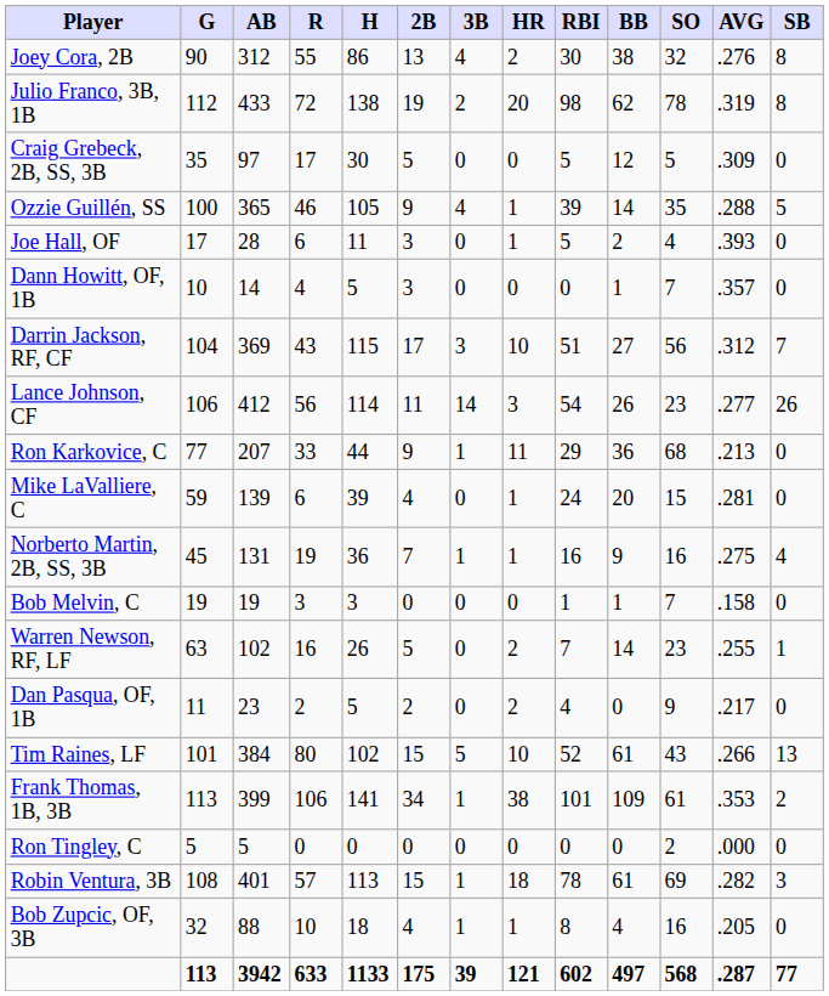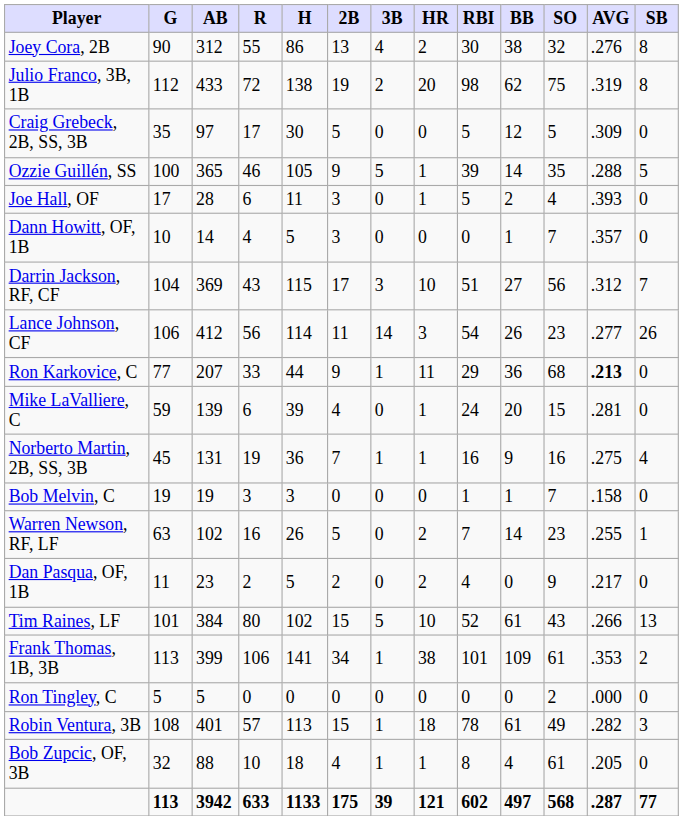Julio Franco, 3B, 1B | SO: 78 -> 75
Ozzie Guillén, SS | 3B: 4 -> 5
Ron Karkovice, C | AVG: normal -> bold
Robin Ventura, 3B | SO: 69 -> 49
Bob Zupcic, OF, 3B | SO: 16 -> 61
